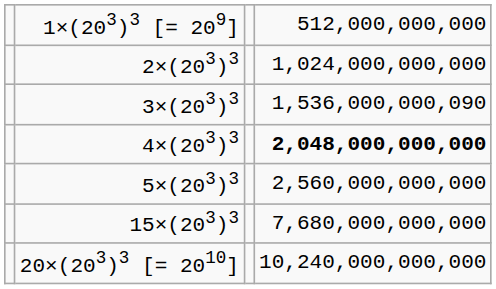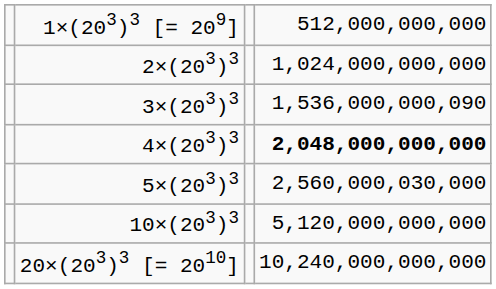5×(203)3 | column 4: 2,560,000,000,000 -> 2,560,000,030,000
+ row: 10×(203)3 | 5,120,000,000,000
- row: 15×(203)3 | 7,680,000,000,000
